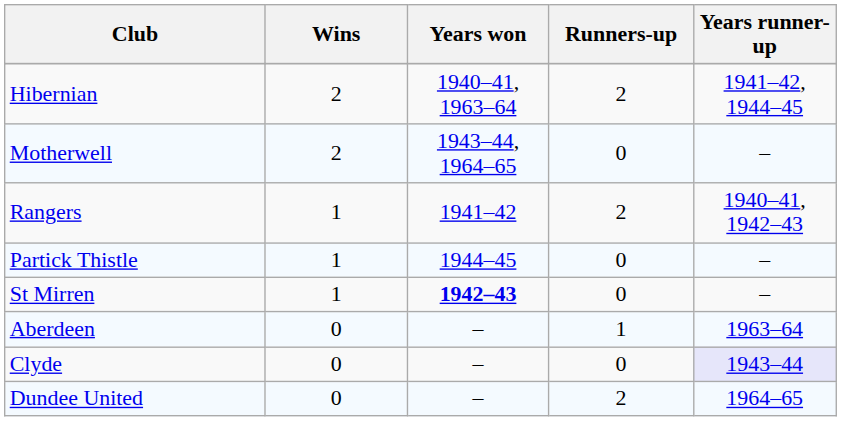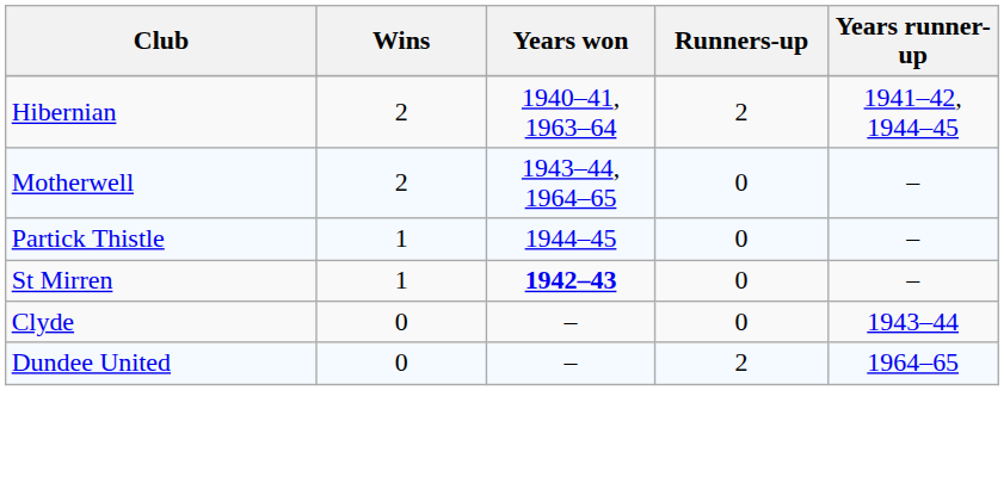- row: Rangers | 1 | 1941–42 | 2 | 1940–41, 1942–43
- row: Aberdeen | 0 | – | 1 | 1963–64
Clyde | Years runner-up: lavender background -> no background
